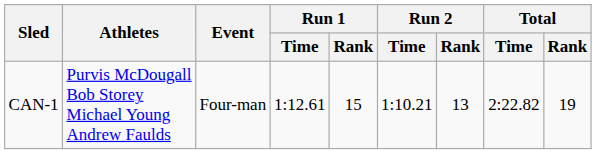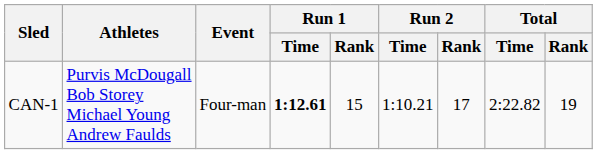CAN-1 | Run 1 / Time: normal -> bold
CAN-1 | Run 2 / Rank: 13 -> 17
